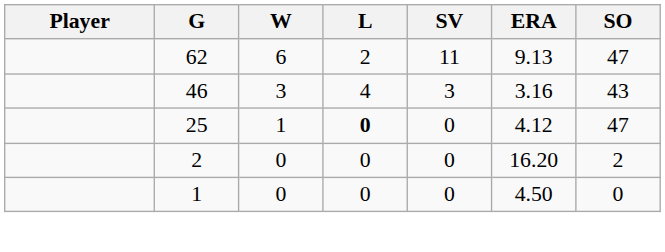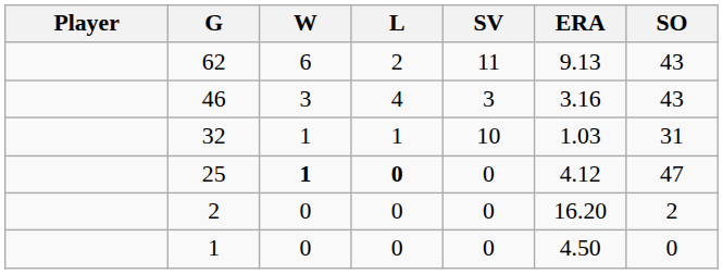62 | SO: 47 -> 43
+ row: 32 | 1 | 1 | 10 | 1.03 | 31
25 | W: normal -> bold
